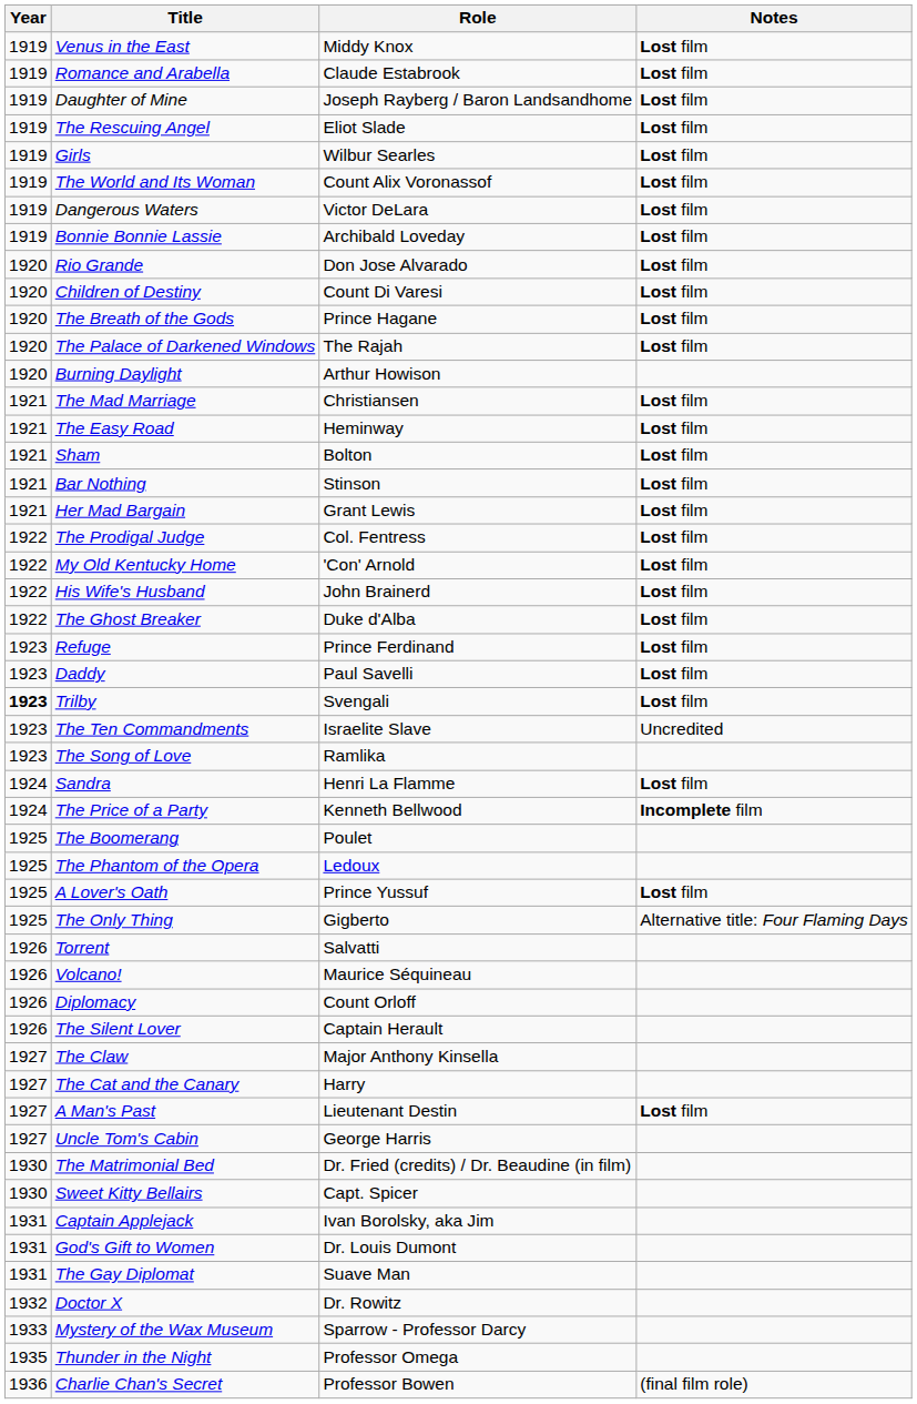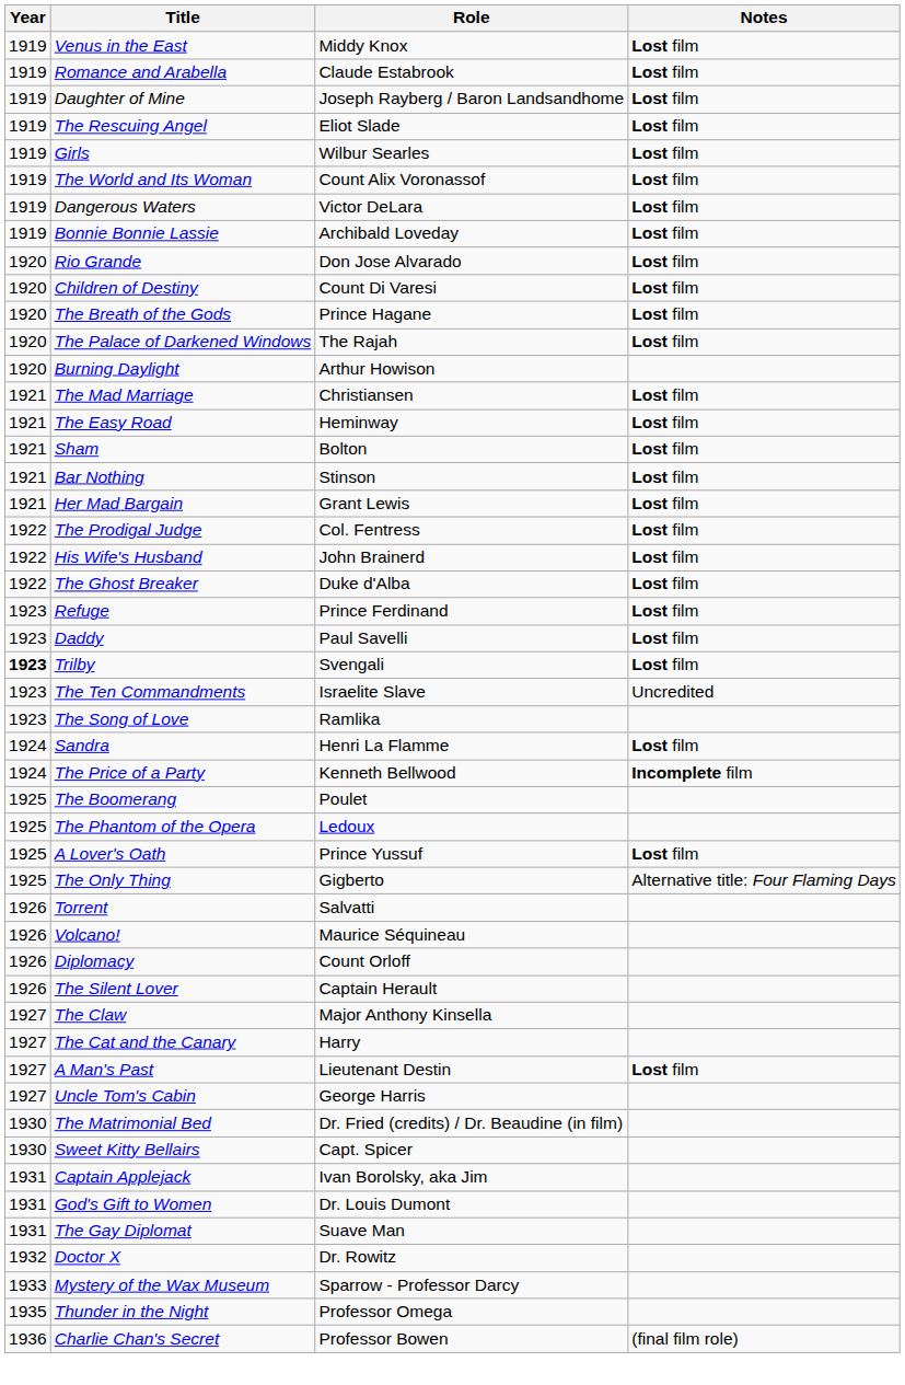- row: 1922 | My Old Kentucky Home | 'Con' Arnold | Lost film
